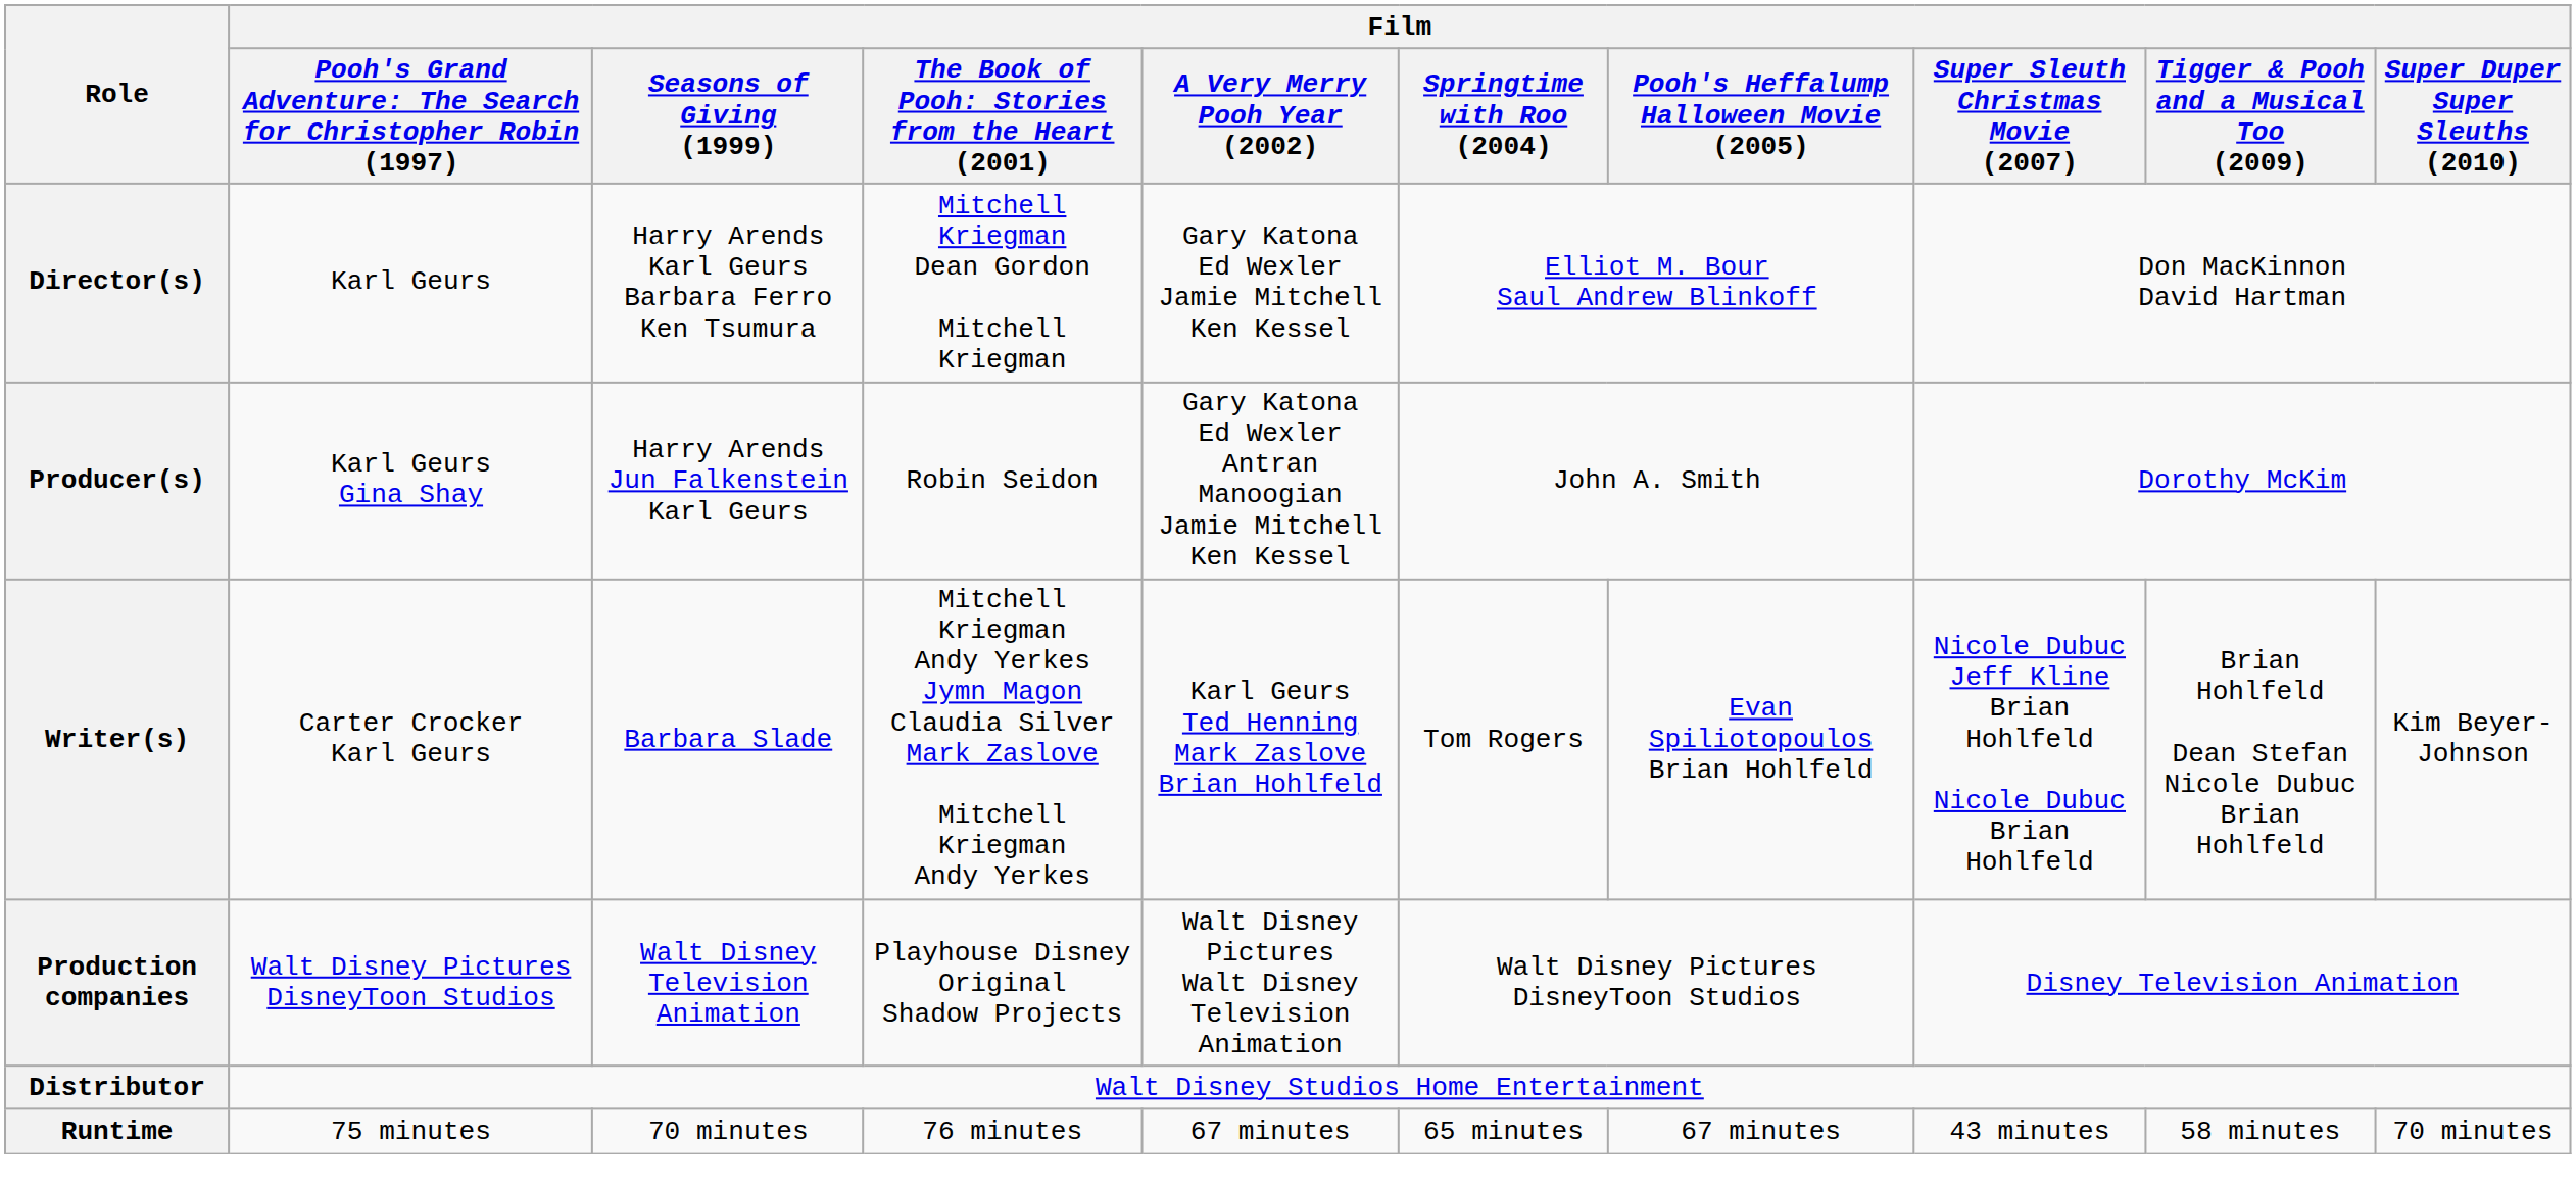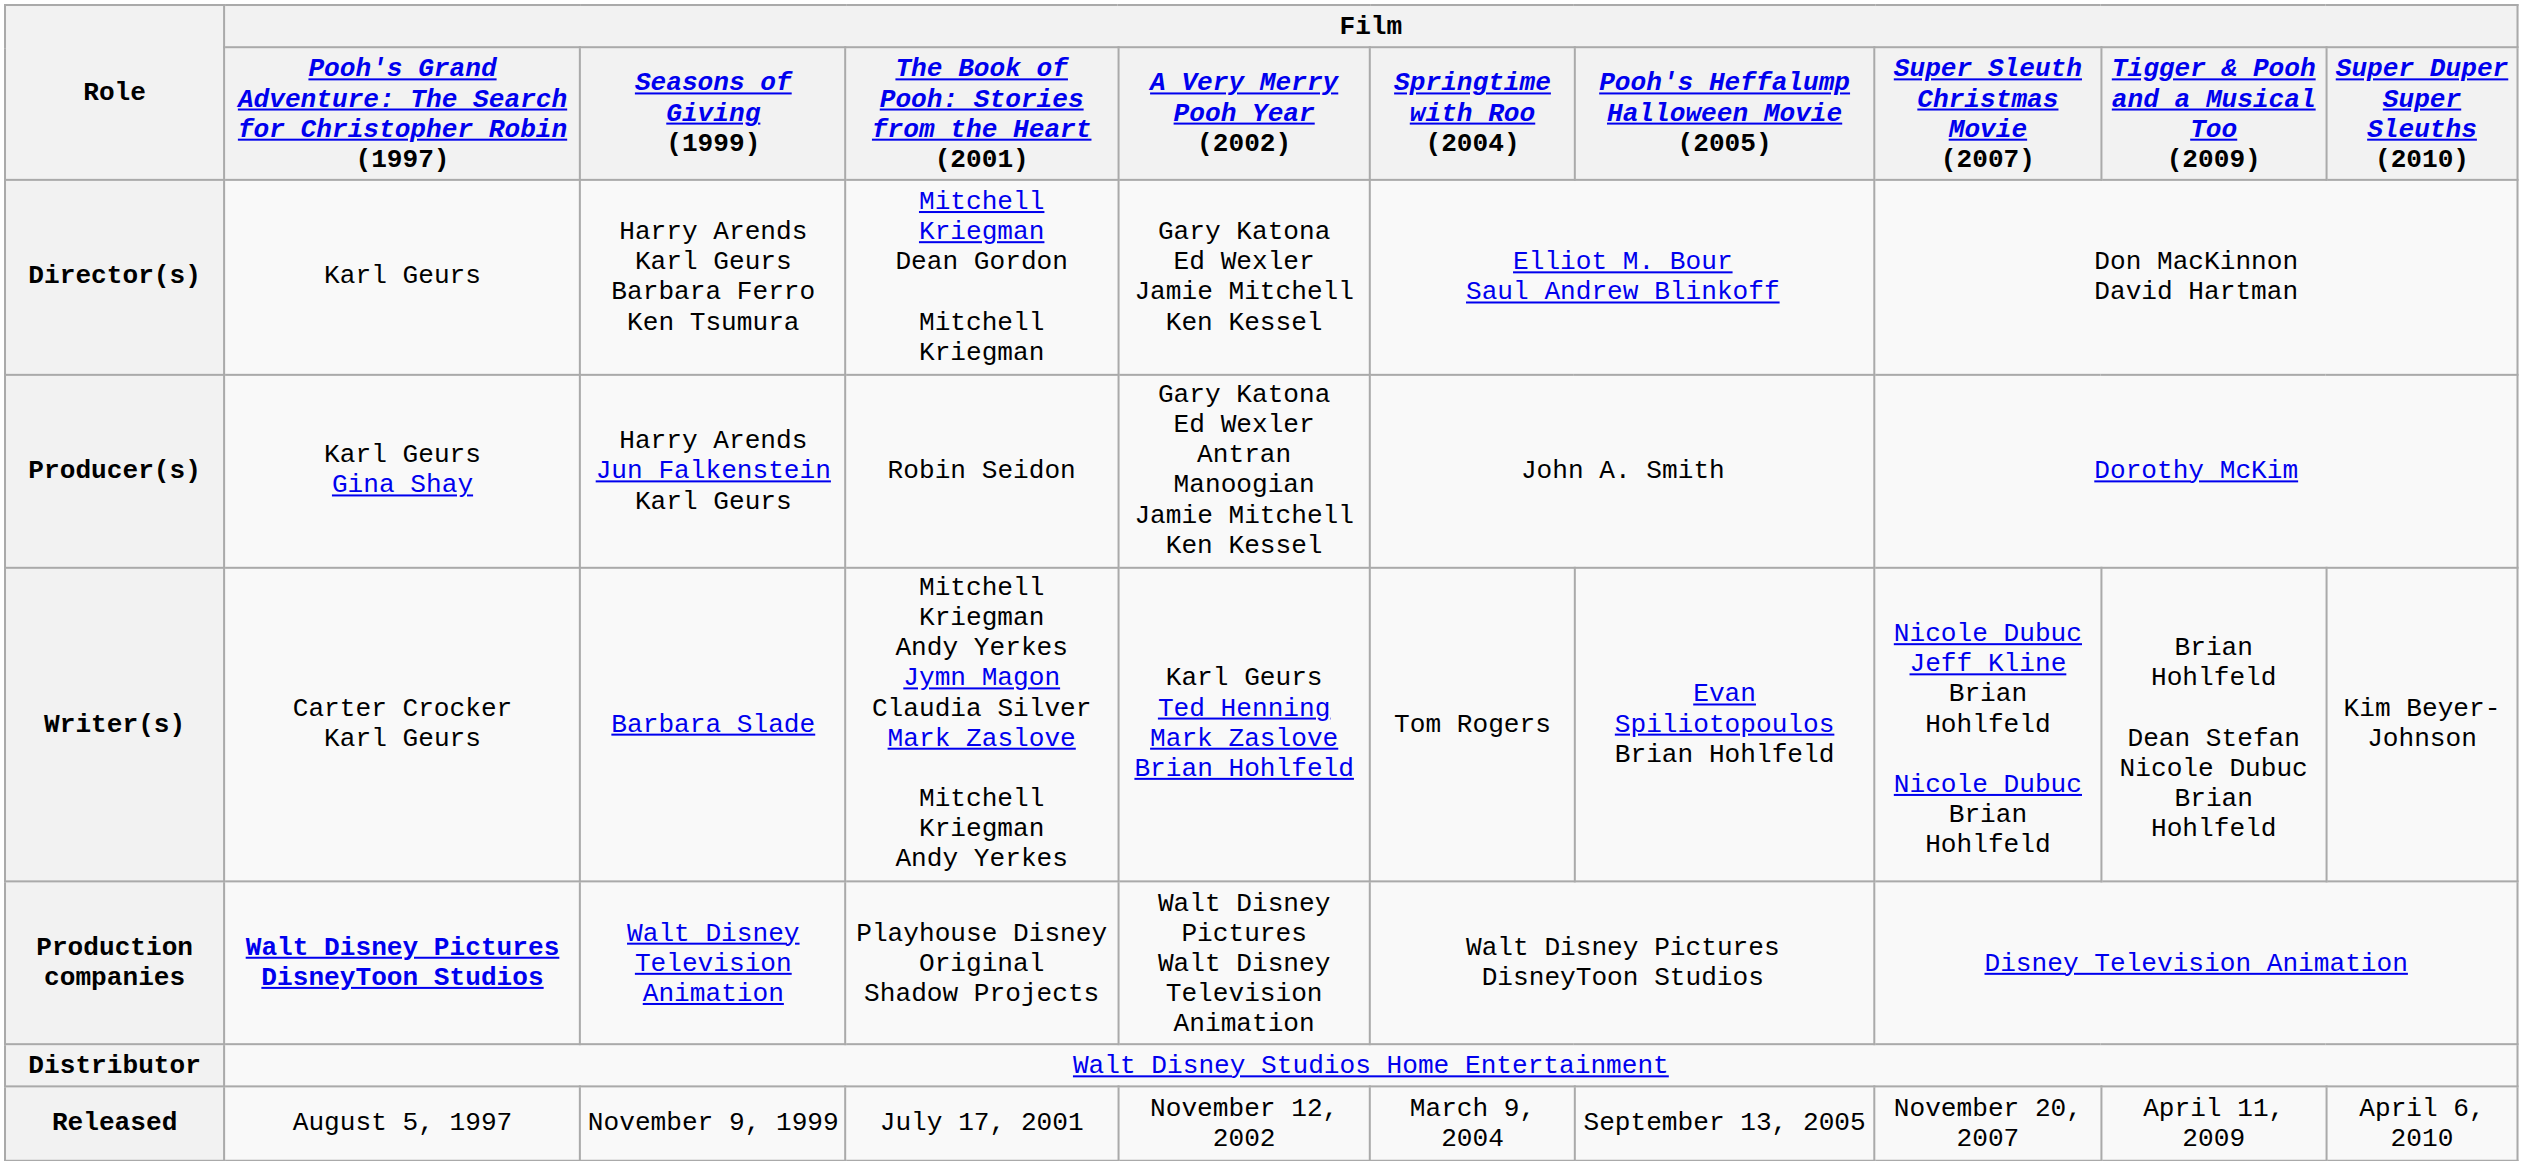Production companies | column 2: normal -> bold
- row: Runtime | 75 minutes | 70 minutes | 76 minutes | 67 minutes | 65 minutes | 67 minutes | 43 minutes | 58 minutes | 70 minutes
+ row: Released | August 5, 1997 | November 9, 1999 | July 17, 2001 | November 12, 2002 | March 9, 2004 | September 13, 2005 | November 20, 2007 | April 11, 2009 | April 6, 2010
